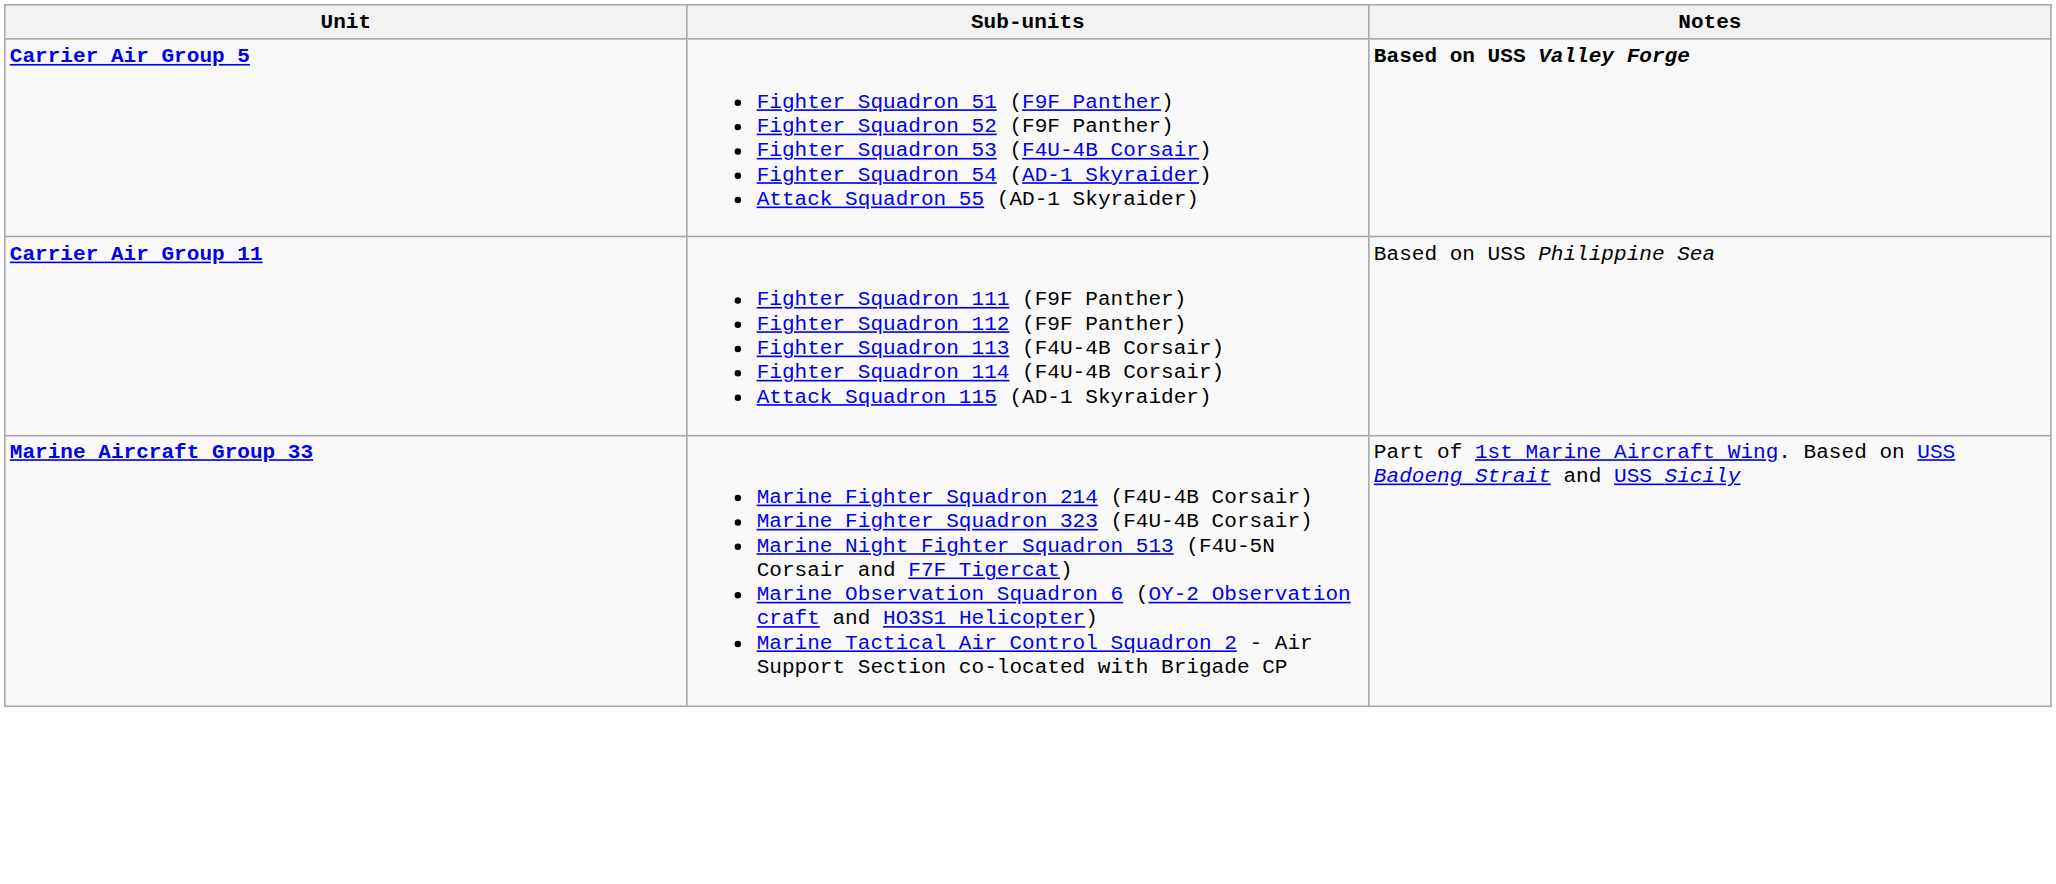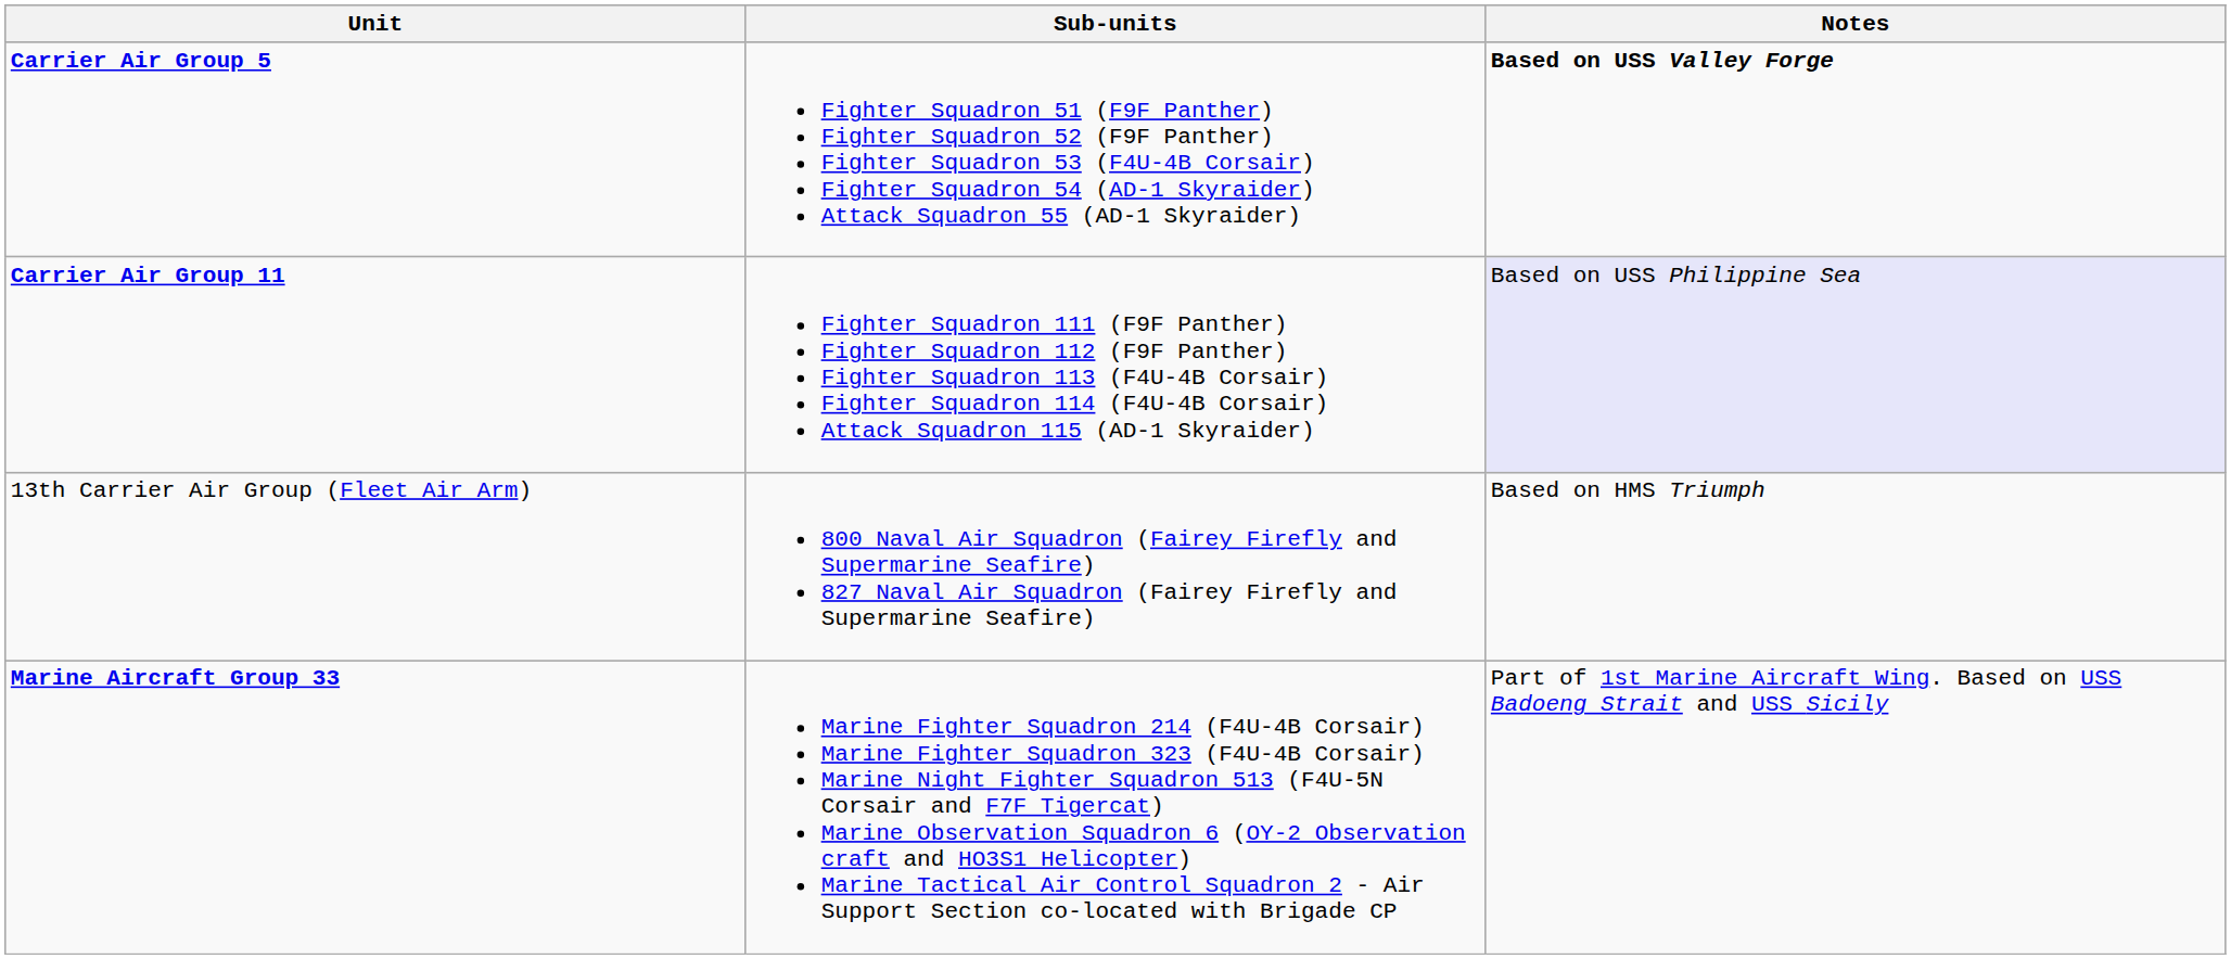Carrier Air Group 11 | Notes: no background -> lavender background
+ row: 13th Carrier Air Group (Fleet Air Arm) | 800 Naval Air Squadron (Fairey Firefly and Supermarine Seafire) 827 Naval Air Squadron (Fairey Firefly and Supermarine Seafire) | Based on HMS Triumph
